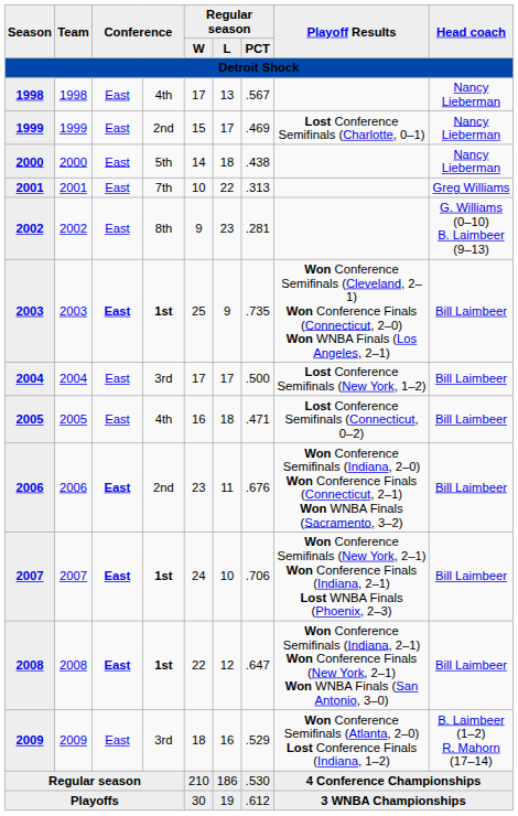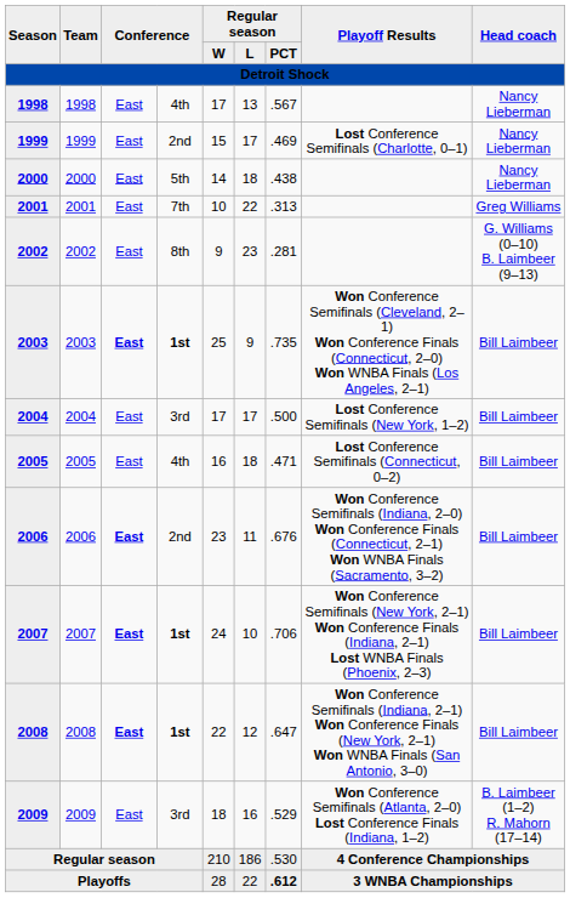Playoffs | Regular season / W: 30 -> 28
Playoffs | Regular season / L: 19 -> 22
Playoffs | Regular season / PCT: normal -> bold
